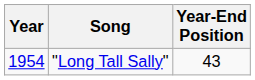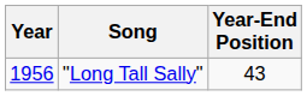"Long Tall Sally" | Year: 1954 -> 1956
